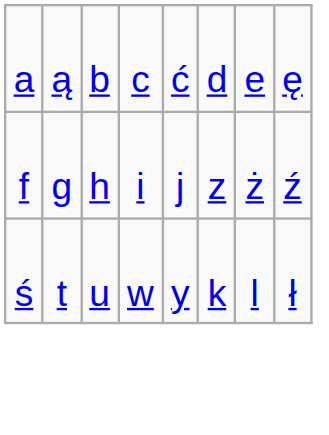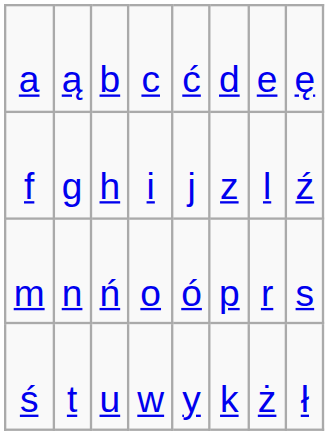f | column 7: ż -> l
+ row: m | n | ń | o | ó | p | r | s
ś | column 7: l -> ż
